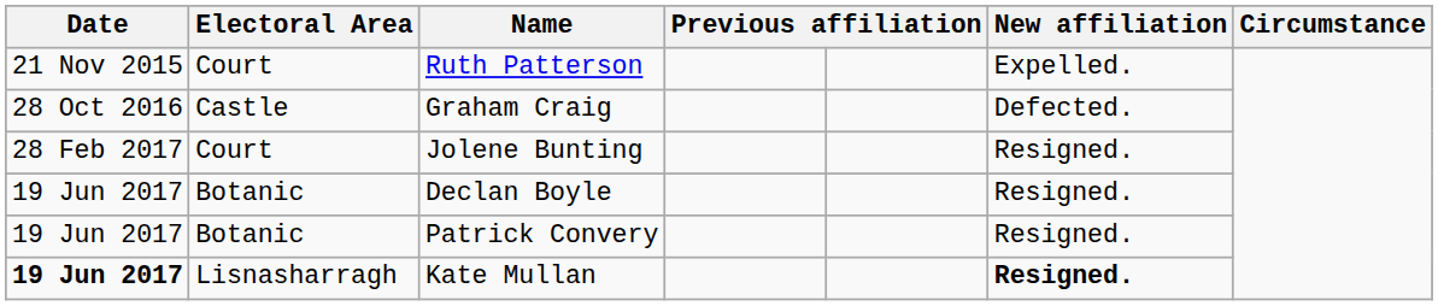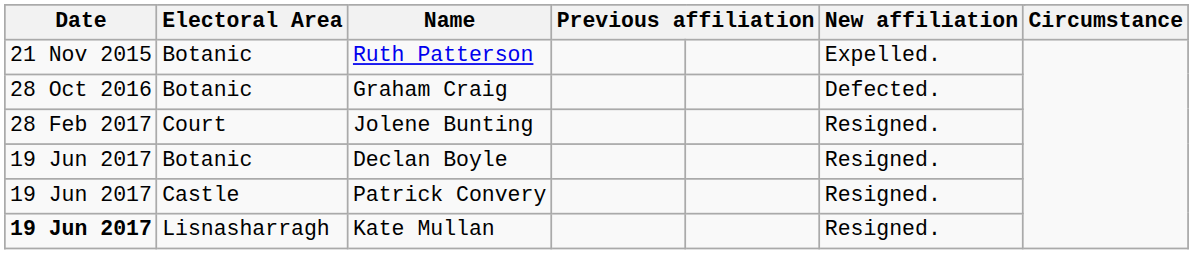Ruth Patterson | Electoral Area: Court -> Botanic
Graham Craig | Electoral Area: Castle -> Botanic
Patrick Convery | Electoral Area: Botanic -> Castle
Kate Mullan | column 6: bold -> normal
